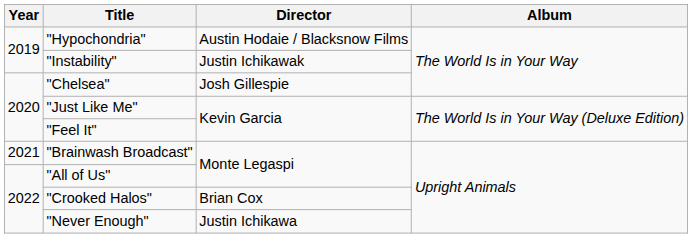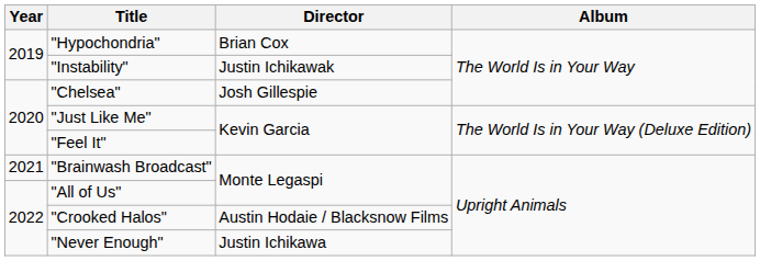"Hypochondria" | Director: Austin Hodaie / Blacksnow Films -> Brian Cox
"Crooked Halos" | Director: Brian Cox -> Austin Hodaie / Blacksnow Films
